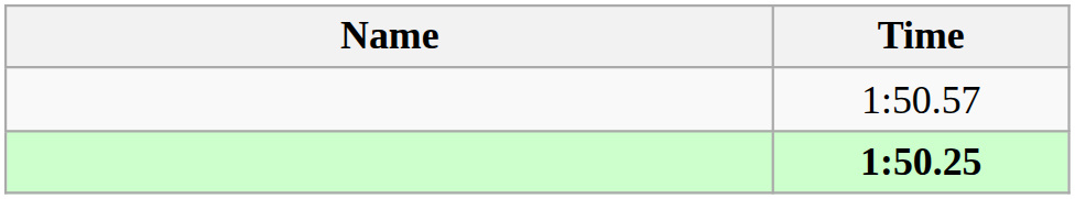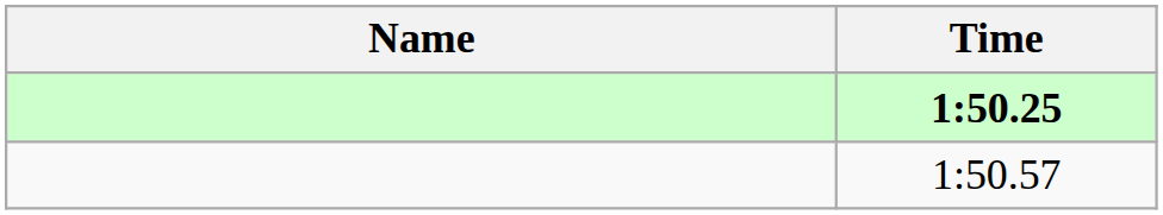rows swapped: 1:50.25 <-> 1:50.57
